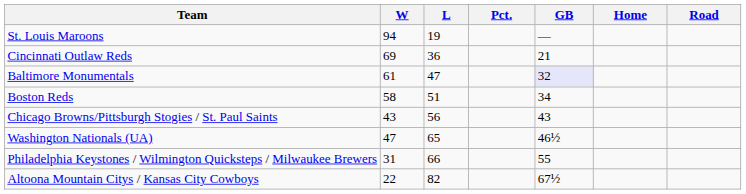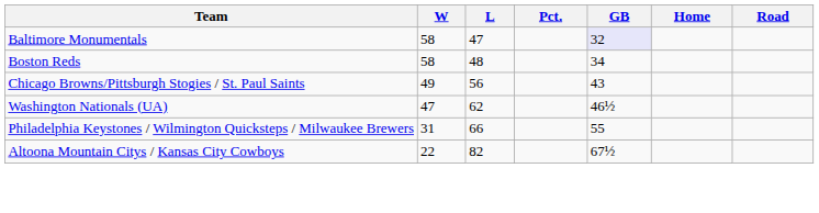- row: St. Louis Maroons | 94 | 19 | —
- row: Cincinnati Outlaw Reds | 69 | 36 | 21
Baltimore Monumentals | W: 61 -> 58
Boston Reds | L: 51 -> 48
Chicago Browns/Pittsburgh Stogies / St. Paul Saints | W: 43 -> 49
Washington Nationals (UA) | L: 65 -> 62
